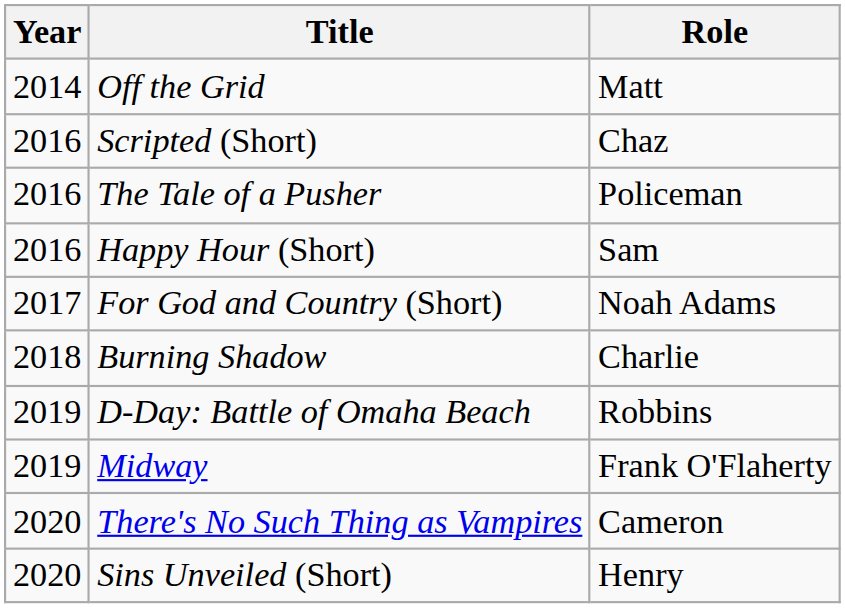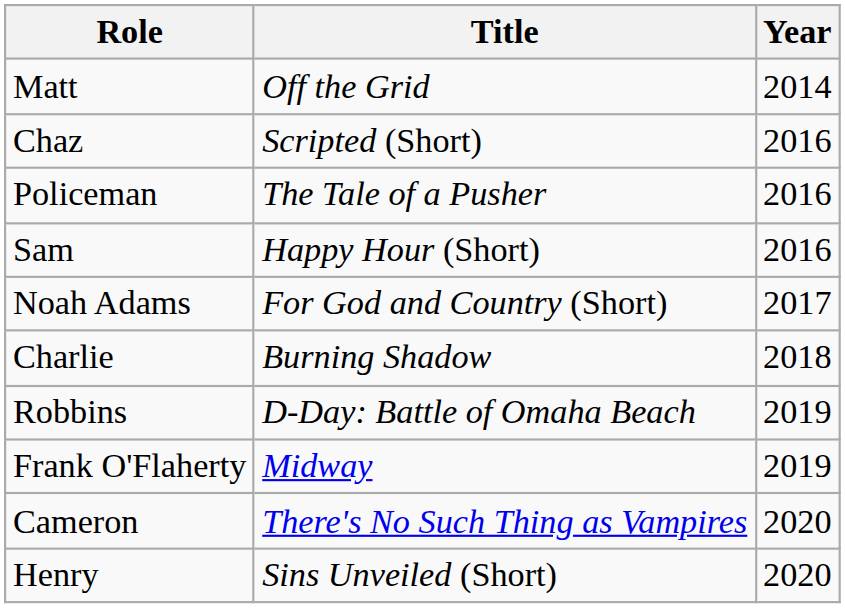columns swapped: Year <-> Role
